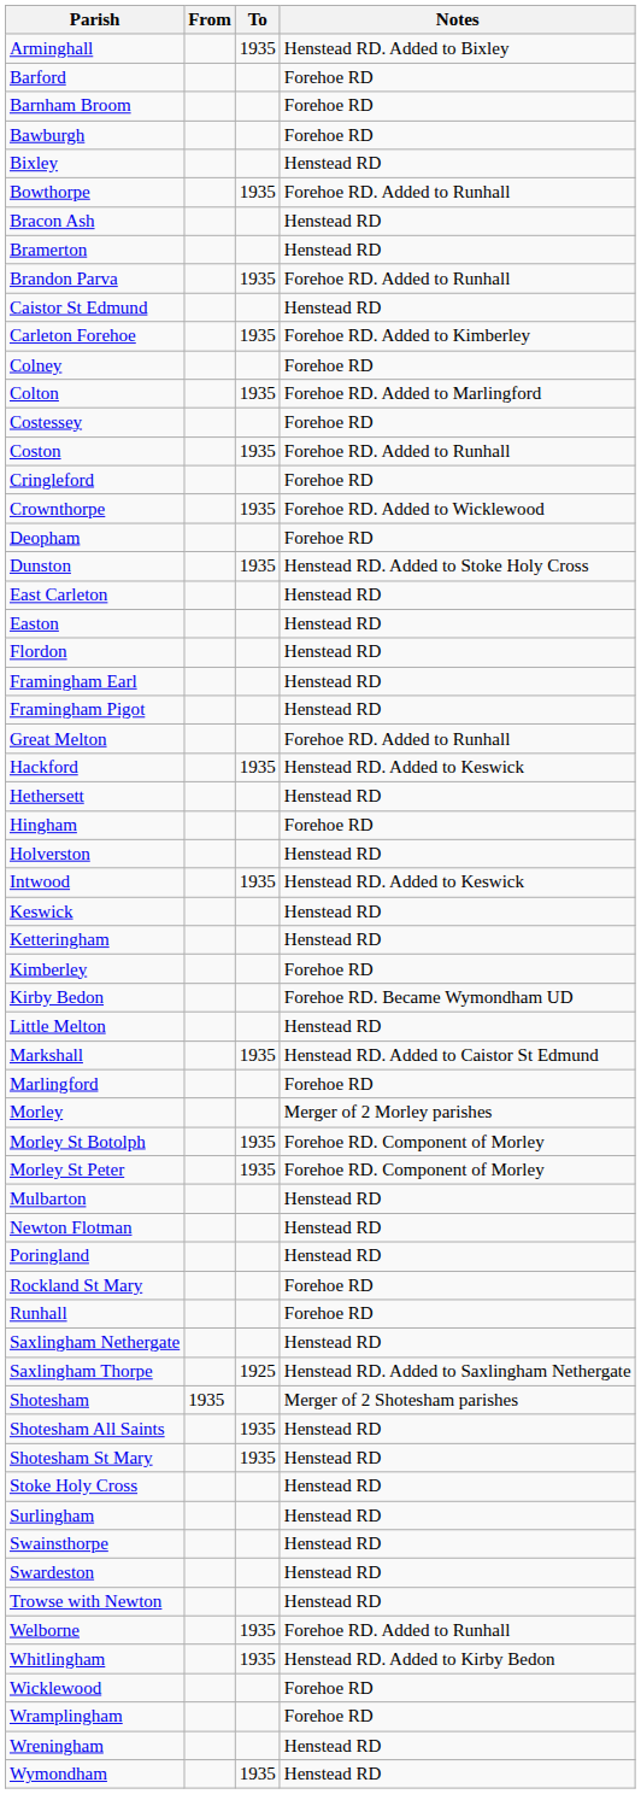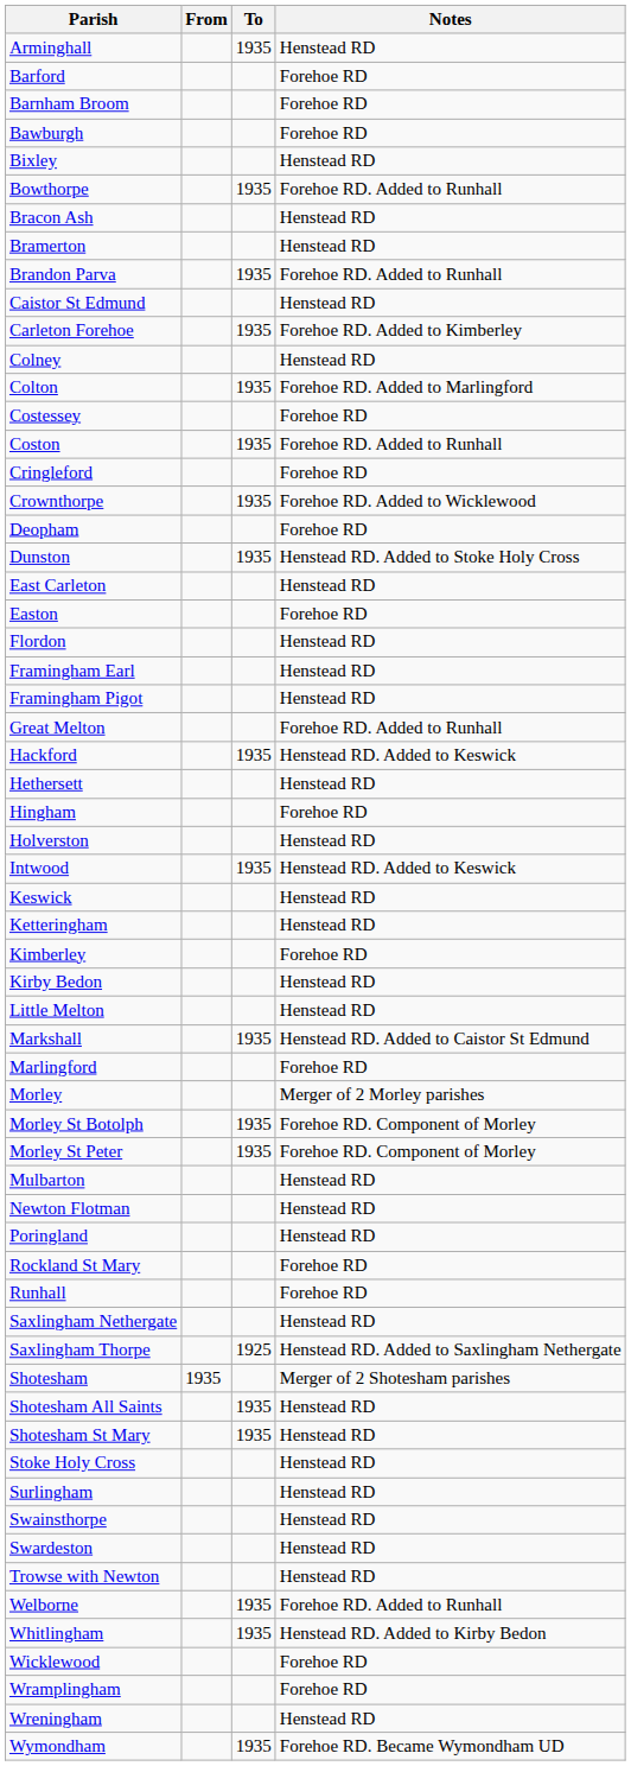Arminghall | Notes: Henstead RD. Added to Bixley -> Henstead RD
Colney | Notes: Forehoe RD -> Henstead RD
Easton | Notes: Henstead RD -> Forehoe RD
Kirby Bedon | Notes: Forehoe RD. Became Wymondham UD -> Henstead RD
Wymondham | Notes: Henstead RD -> Forehoe RD. Became Wymondham UD
